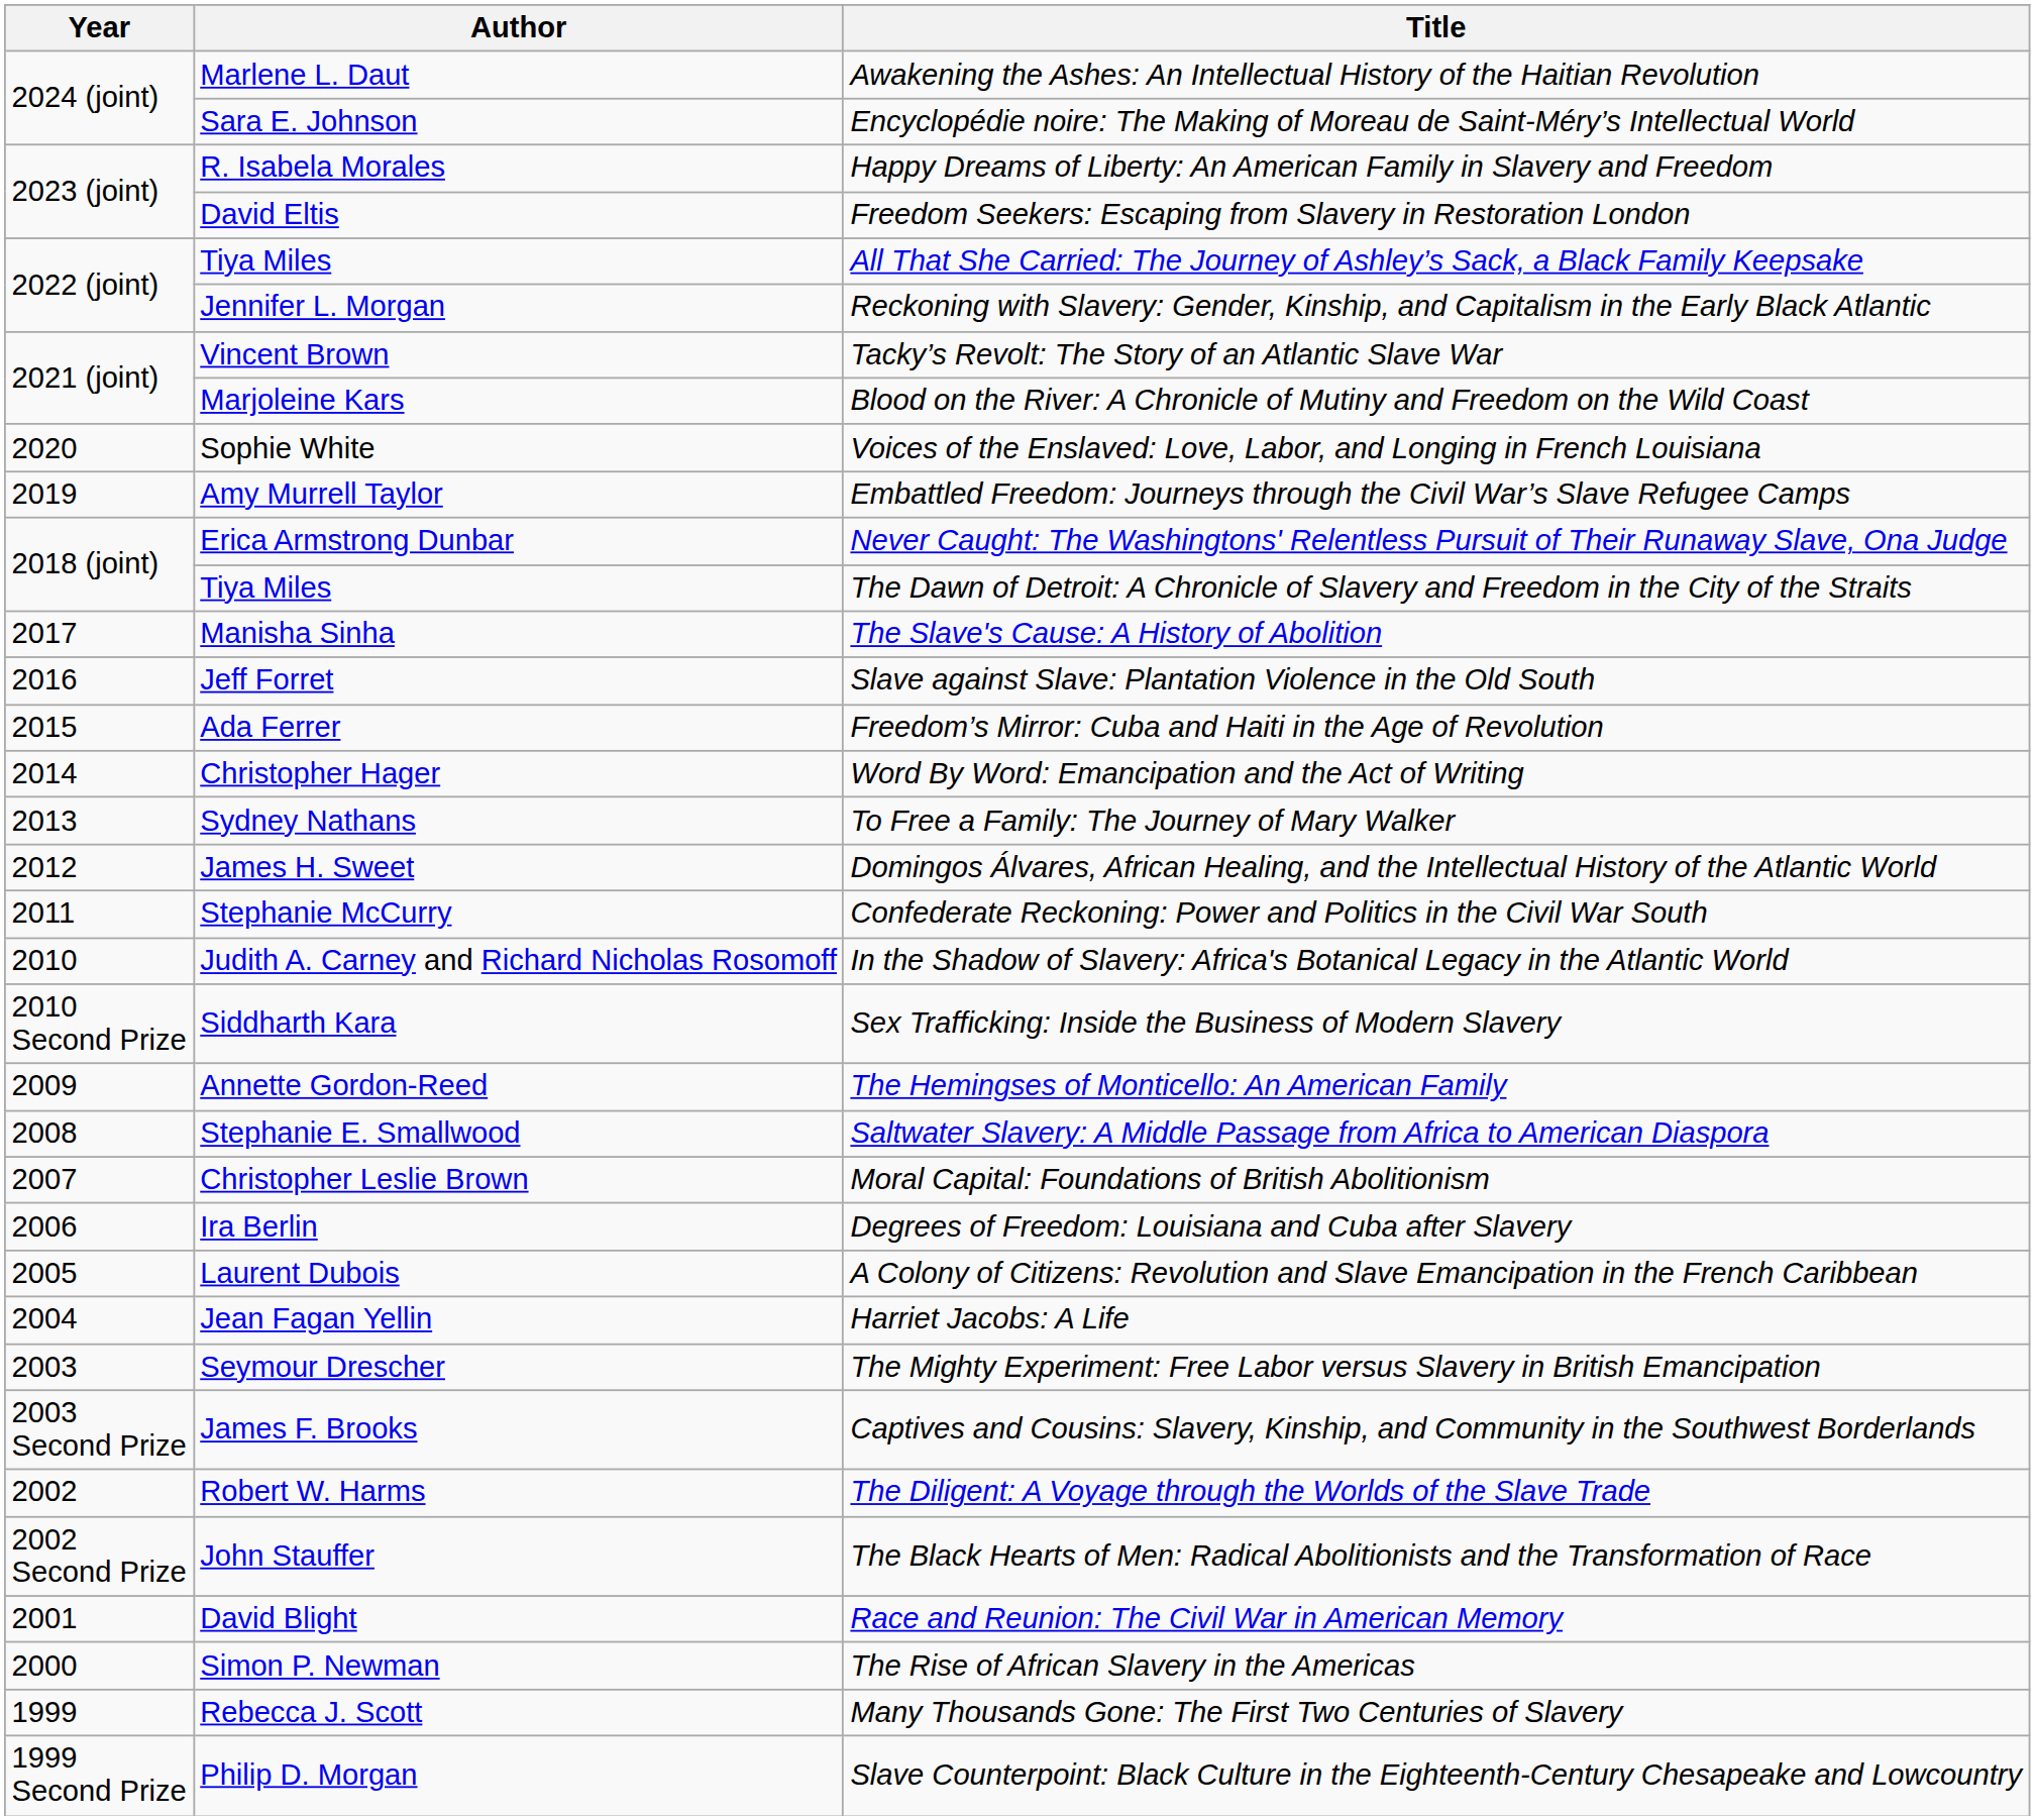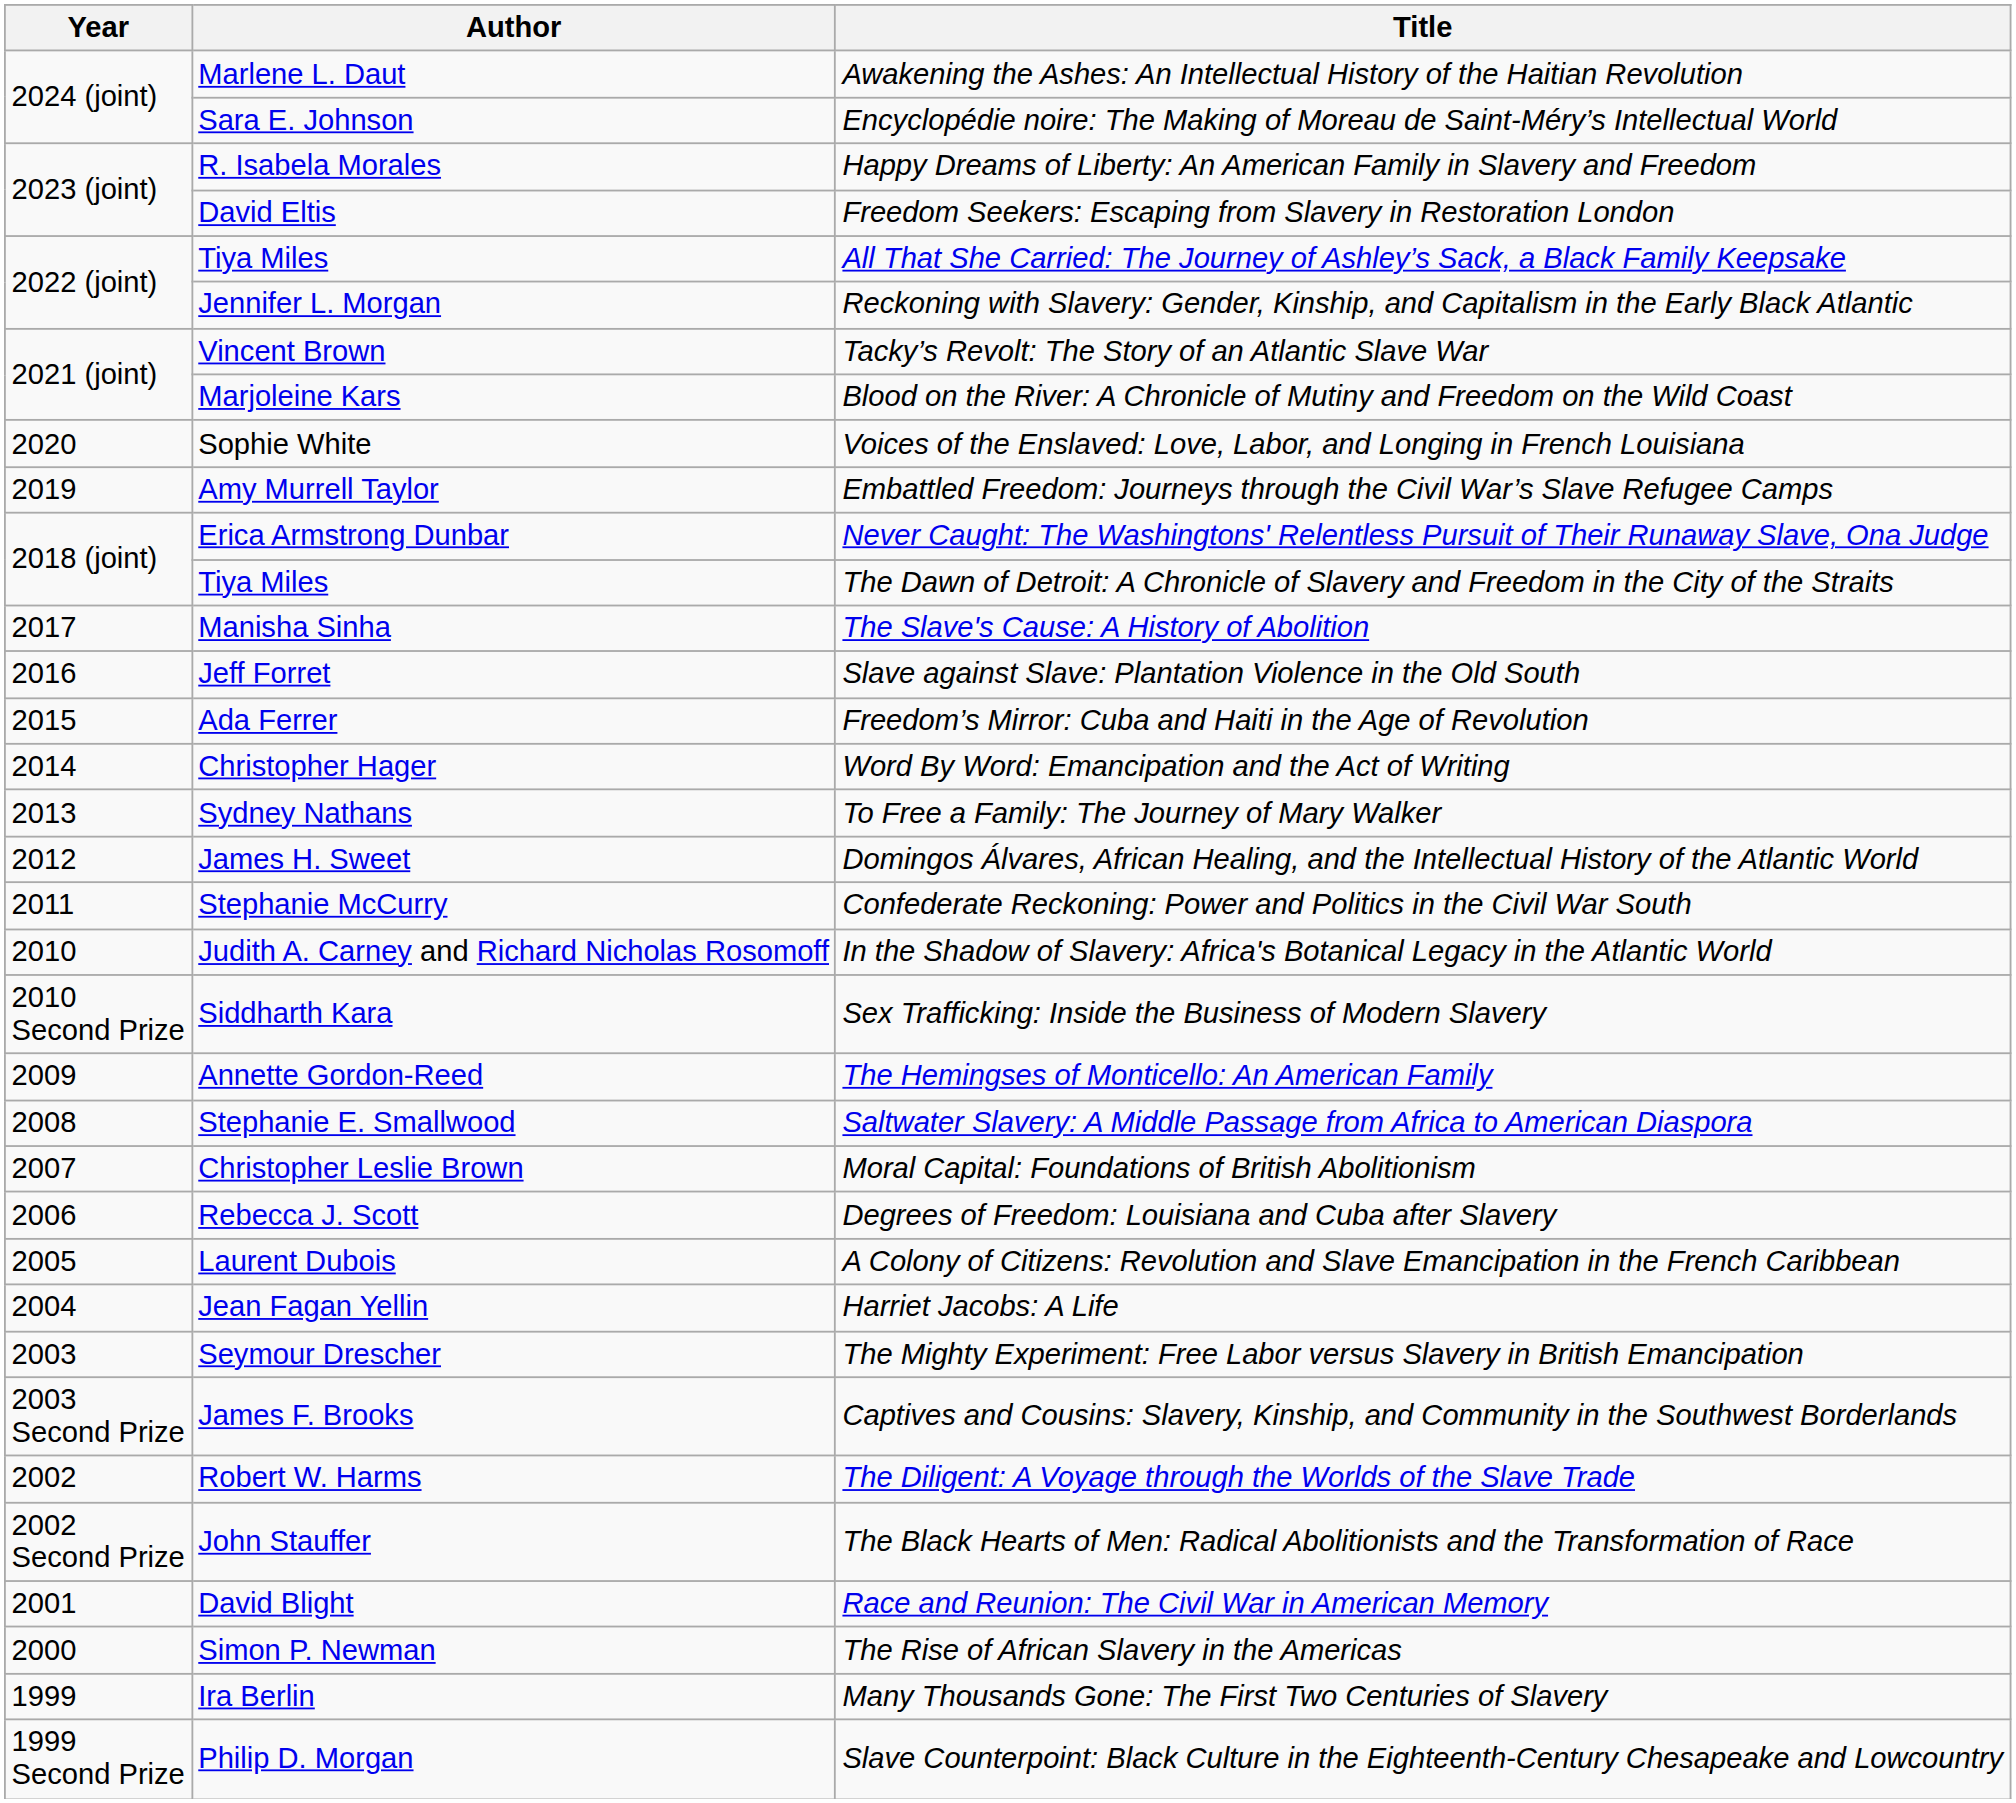Degrees of Freedom: Louisiana and Cuba after Slavery | Author: Ira Berlin -> Rebecca J. Scott
Many Thousands Gone: The First Two Centuries of Slavery | Author: Rebecca J. Scott -> Ira Berlin
